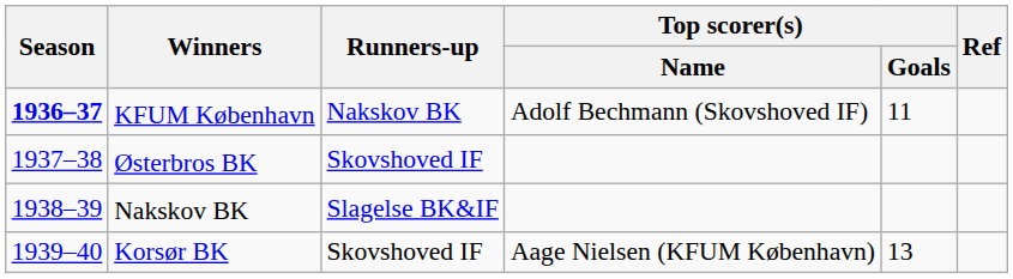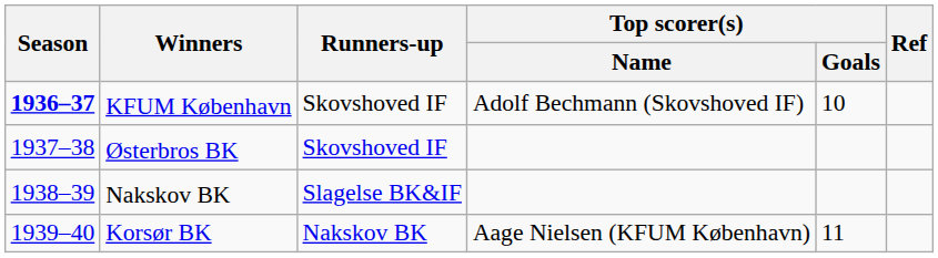KFUM København | Runners-up: Nakskov BK -> Skovshoved IF
KFUM København | Top scorer(s) / Goals: 11 -> 10
Korsør BK | Runners-up: Skovshoved IF -> Nakskov BK
Korsør BK | Top scorer(s) / Goals: 13 -> 11
